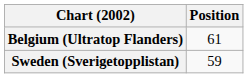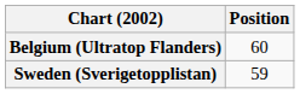Belgium (Ultratop Flanders) | Position: 61 -> 60
